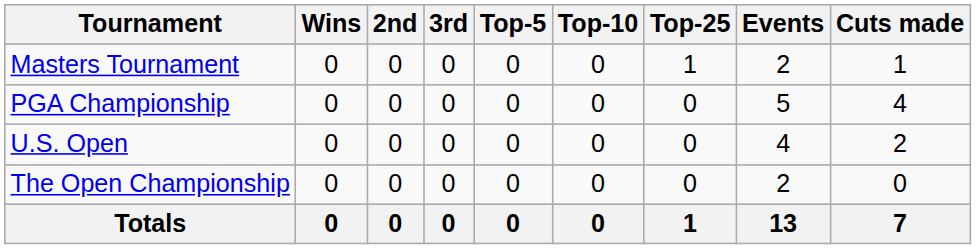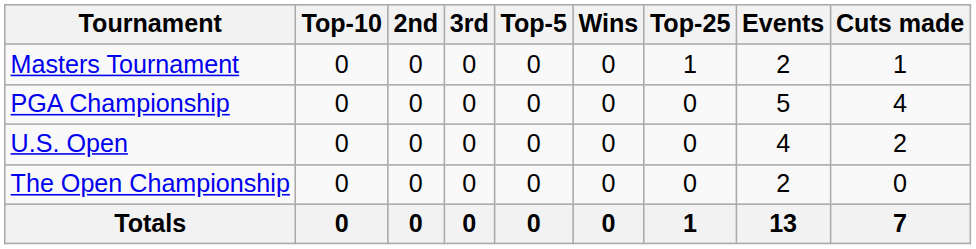columns swapped: Wins <-> Top-10
